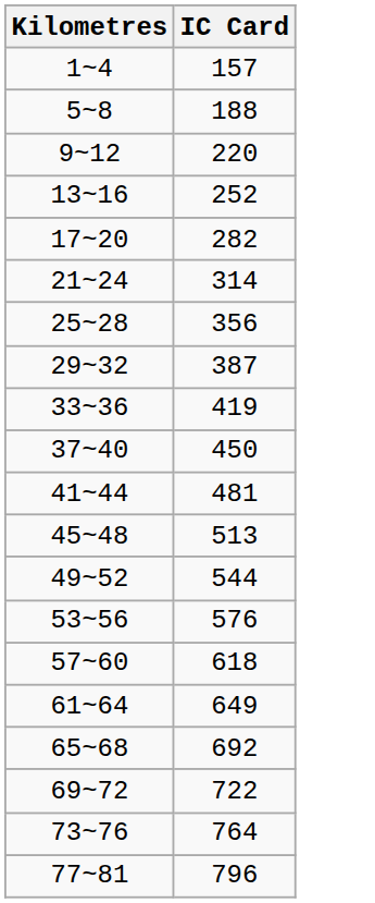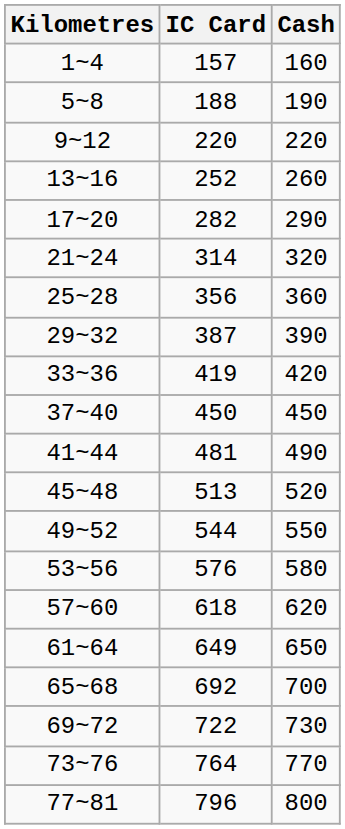+ column: Cash | 160 | 190 | 220 | 260 | 290 | 320 | 360 | 390 | 420 | 450 | 490 | 520 | 550 | 580 | 620 | 650 | 700 | 730 | 770 | 800
